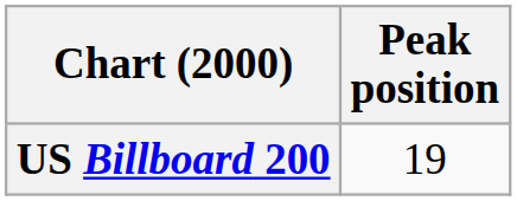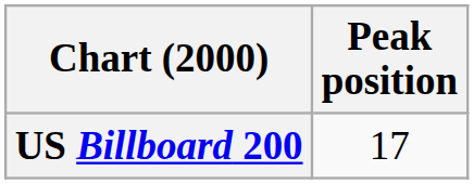US Billboard 200 | Peak position: 19 -> 17
